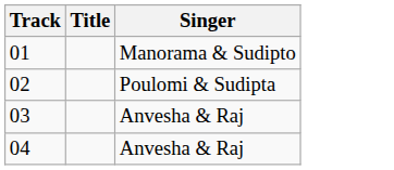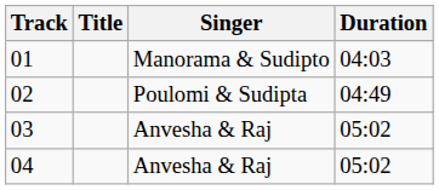+ column: Duration | 04:03 | 04:49 | 05:02 | 05:02
